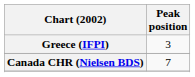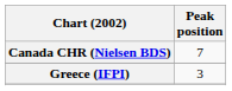rows swapped: Canada CHR (Nielsen BDS) <-> Greece (IFPI)
